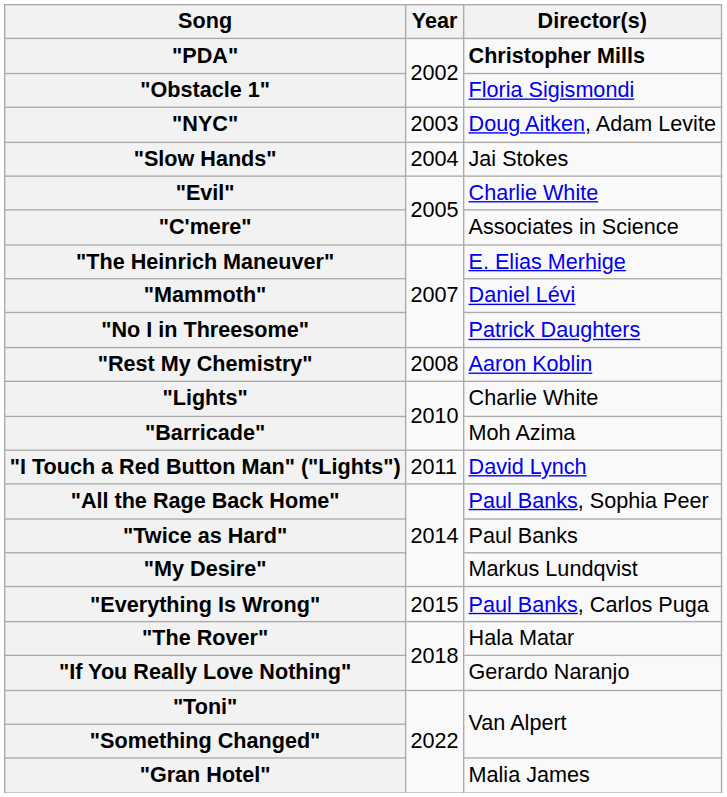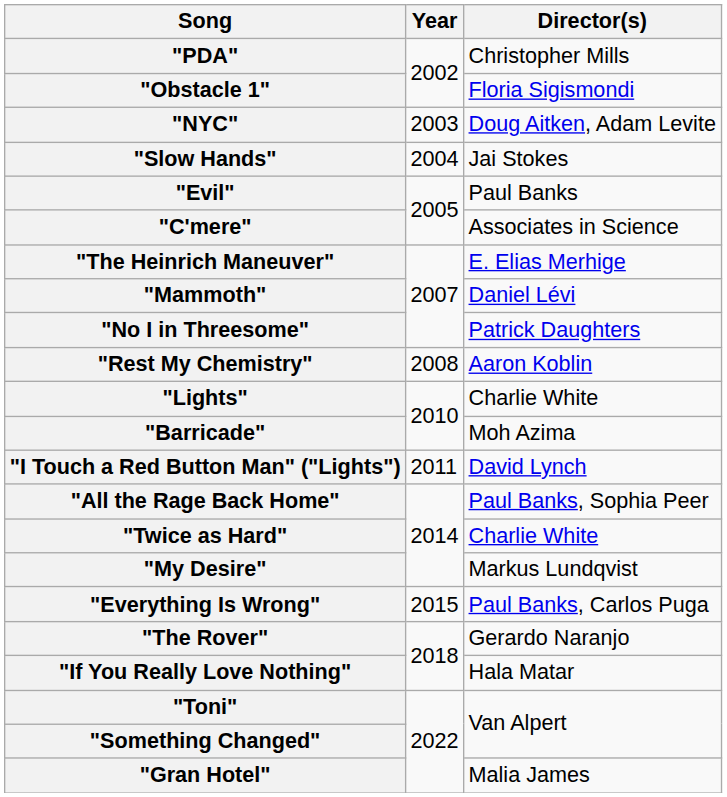"PDA" | Director(s): bold -> normal
"Evil" | Director(s): Charlie White -> Paul Banks
"Twice as Hard" | Director(s): Paul Banks -> Charlie White
"The Rover" | Director(s): Hala Matar -> Gerardo Naranjo
"If You Really Love Nothing" | Director(s): Gerardo Naranjo -> Hala Matar
